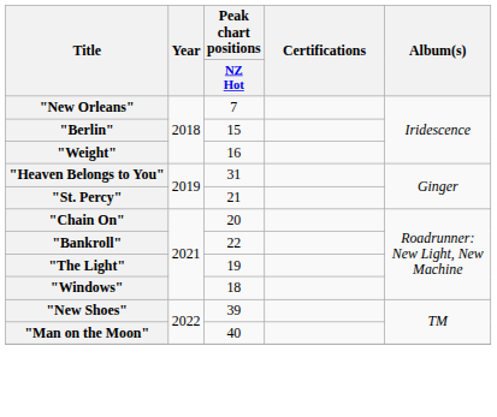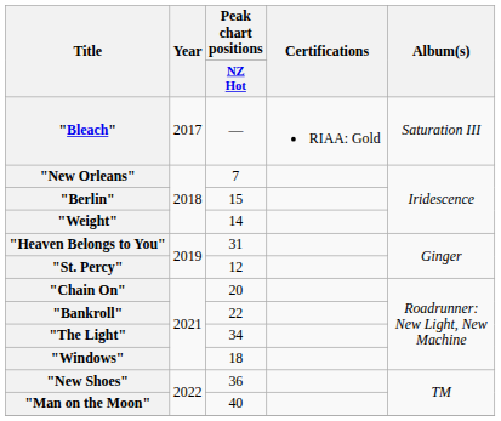+ row: "Bleach" | 2017 | — | RIAA: Gold | Saturation III
"Weight" | Peak chart positions / NZ Hot: 16 -> 14
"St. Percy" | Peak chart positions / NZ Hot: 21 -> 12
"The Light" | Peak chart positions / NZ Hot: 19 -> 34
"New Shoes" | Peak chart positions / NZ Hot: 39 -> 36
